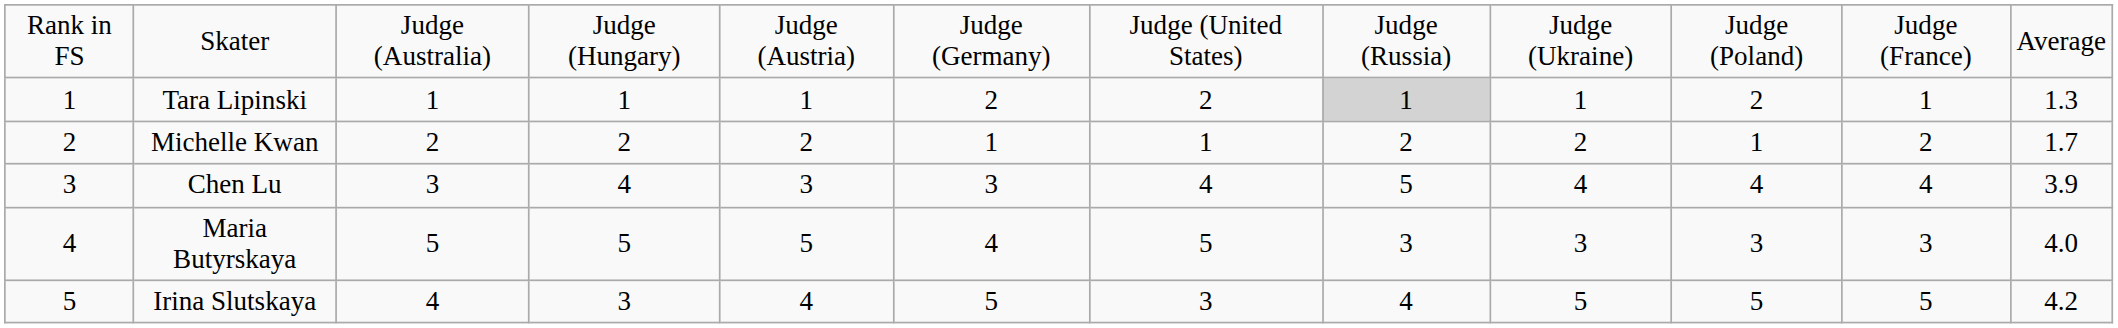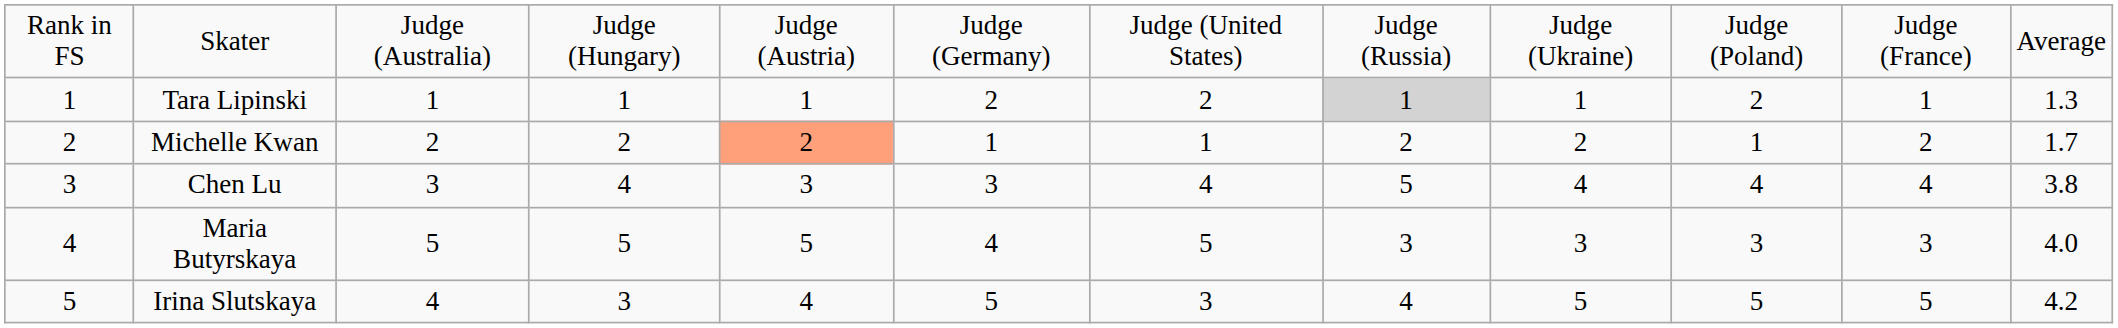Michelle Kwan | column 5: no background -> lightsalmon background
Chen Lu | column 12: 3.9 -> 3.8
